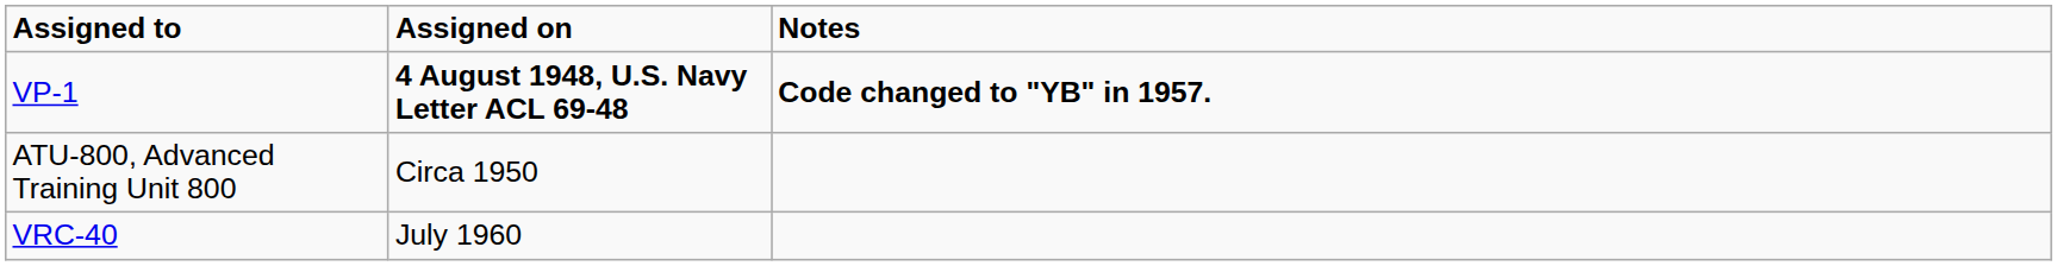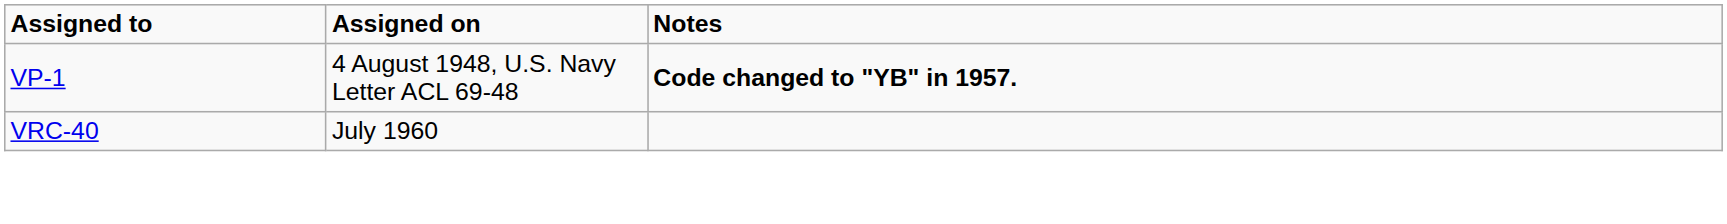VP-1 | Assigned on: bold -> normal
- row: ATU-800, Advanced Training Unit 800 | Circa 1950
